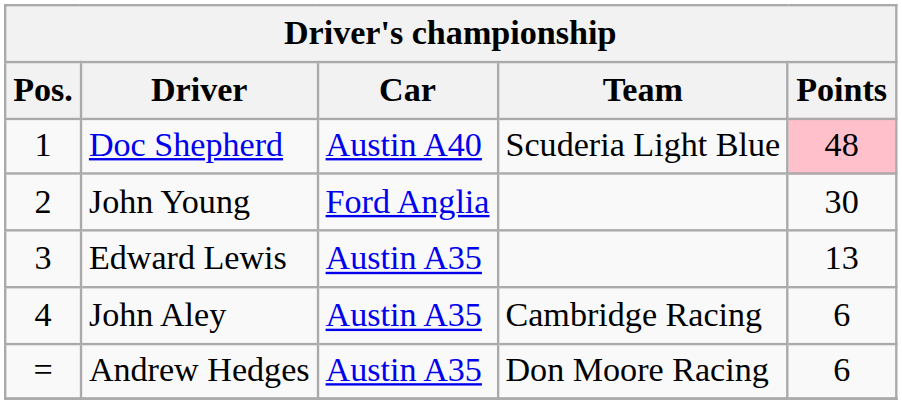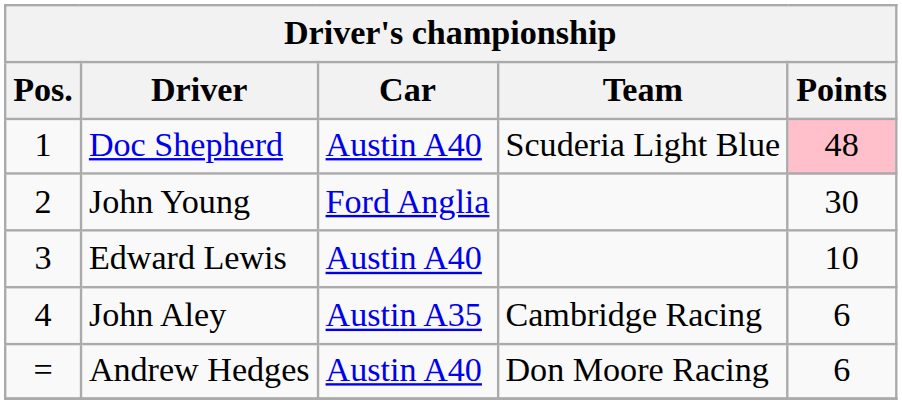Edward Lewis | Car: Austin A35 -> Austin A40
Edward Lewis | Points: 13 -> 10
Andrew Hedges | Car: Austin A35 -> Austin A40
